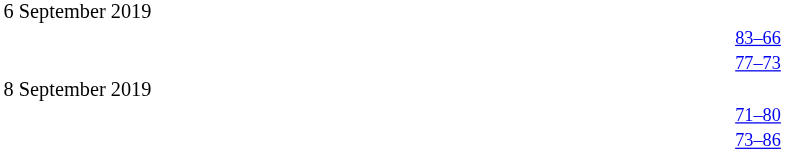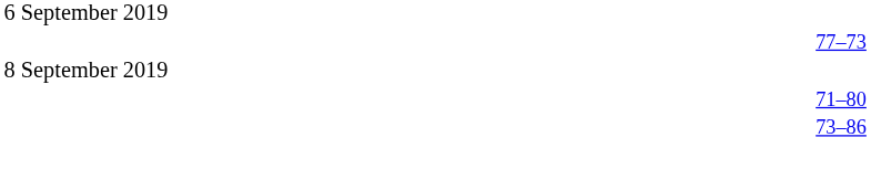- row: 83–66
